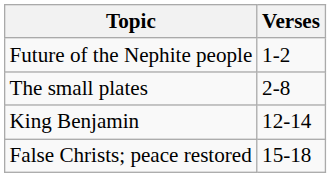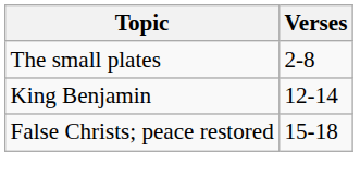- row: Future of the Nephite people | 1-2
